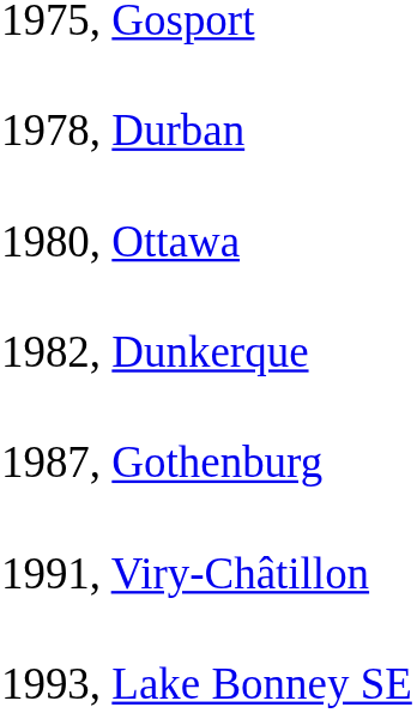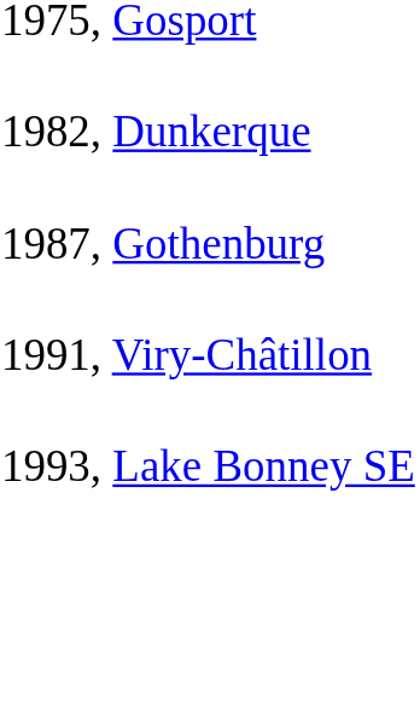- row: 1978, Durban
- row: 1980, Ottawa
